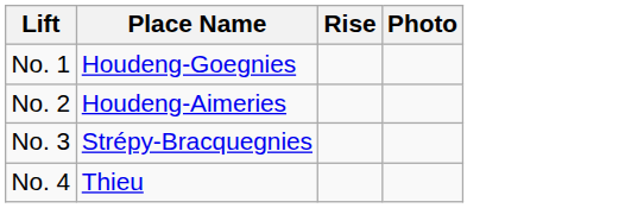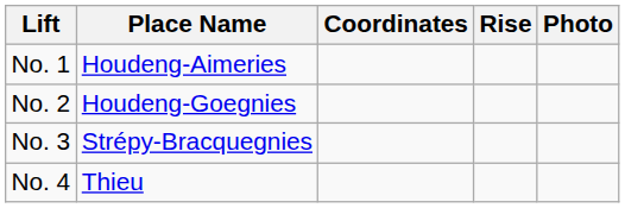+ column: Coordinates
No. 1 | Place Name: Houdeng-Goegnies -> Houdeng-Aimeries
No. 2 | Place Name: Houdeng-Aimeries -> Houdeng-Goegnies
